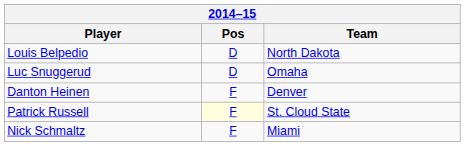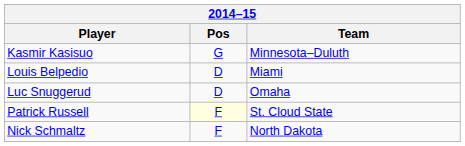+ row: Kasmir Kasisuo | G | Minnesota–Duluth
Louis Belpedio | Team: North Dakota -> Miami
- row: Danton Heinen | F | Denver
Nick Schmaltz | Team: Miami -> North Dakota
